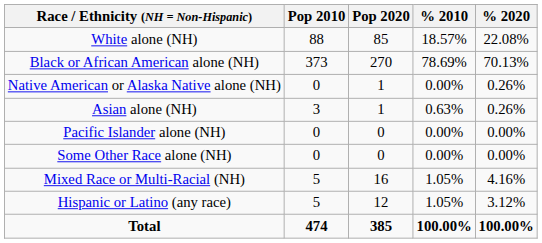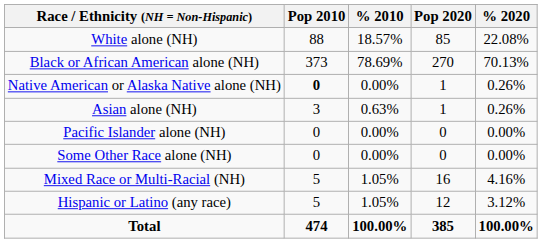columns swapped: Pop 2020 <-> % 2010
Native American or Alaska Native alone (NH) | Pop 2010: normal -> bold
